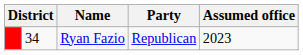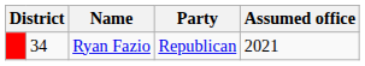Ryan Fazio | Assumed office: 2023 -> 2021
